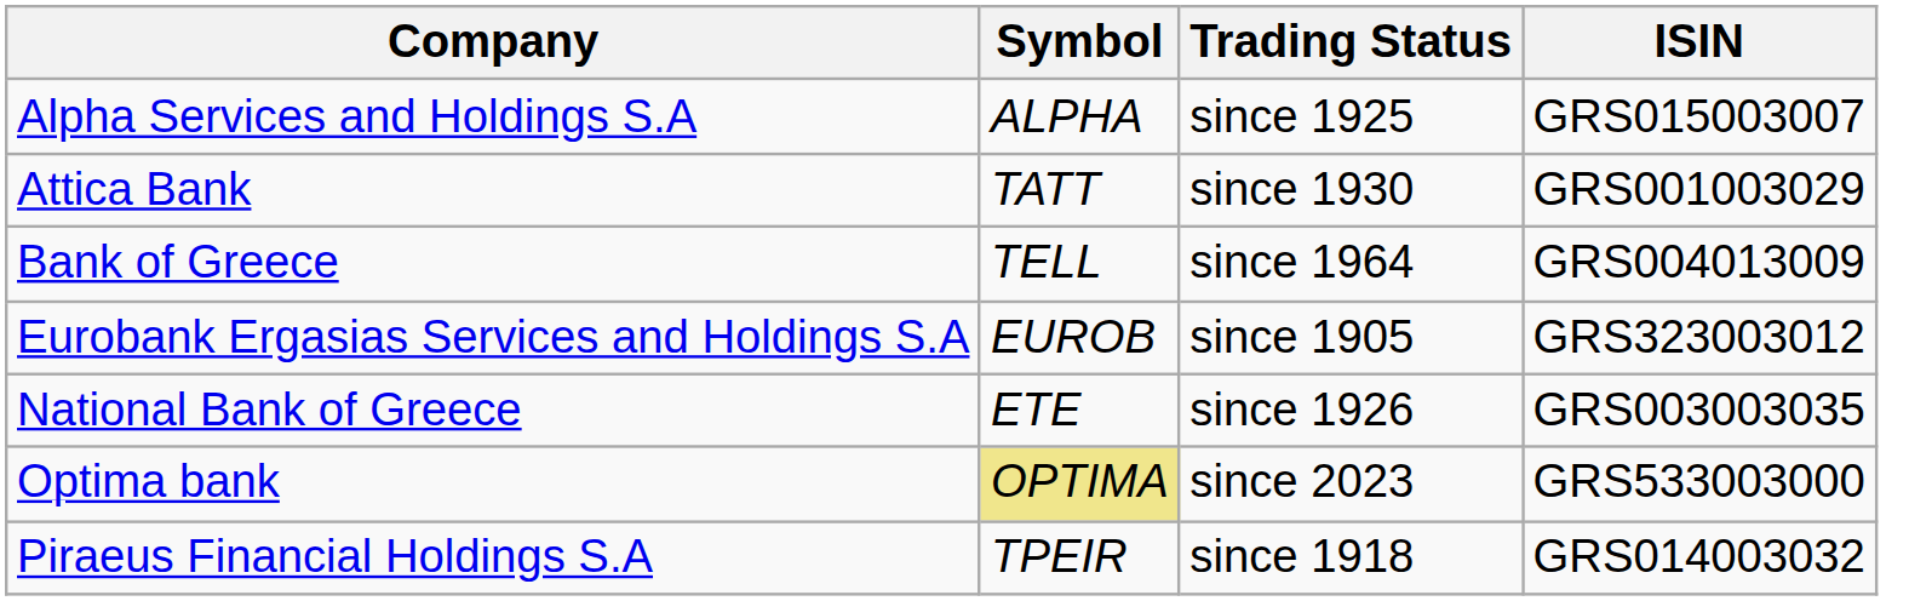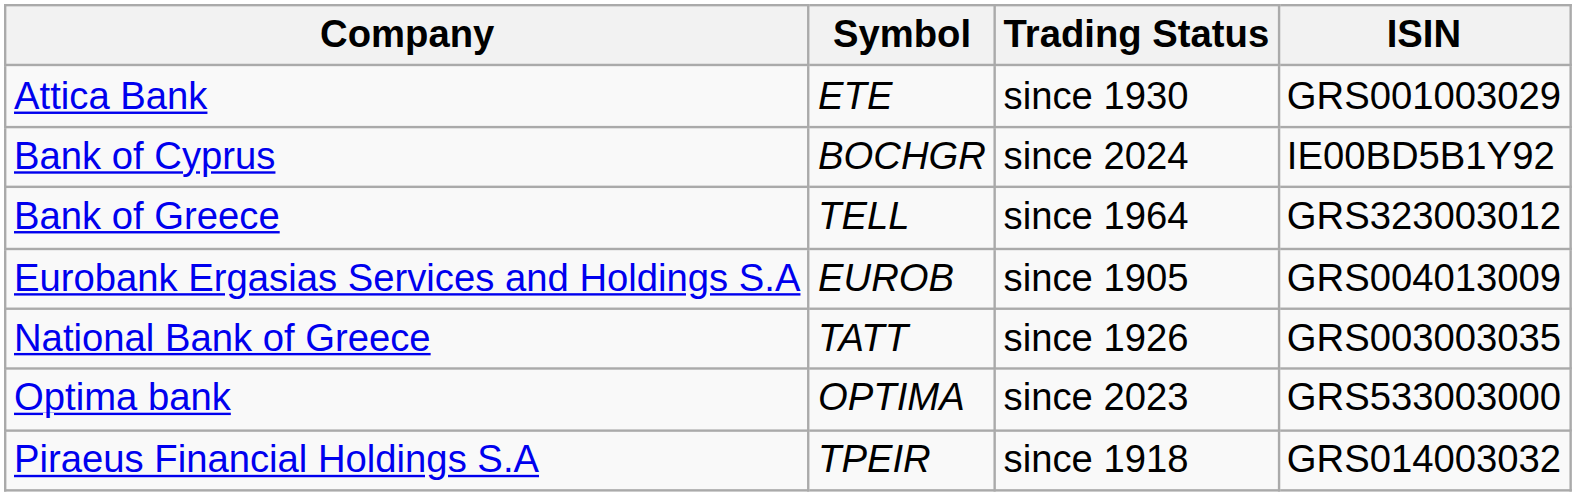- row: Alpha Services and Holdings S.A | ALPHA | since 1925 | GRS015003007
Attica Bank | Symbol: TATT -> ETE
+ row: Bank of Cyprus | BOCHGR | since 2024 | IE00BD5B1Y92
Bank of Greece | ISIN: GRS004013009 -> GRS323003012
Eurobank Ergasias Services and Holdings S.A | ISIN: GRS323003012 -> GRS004013009
National Bank of Greece | Symbol: ETE -> TATT
Optima bank | Symbol: khaki background -> no background
